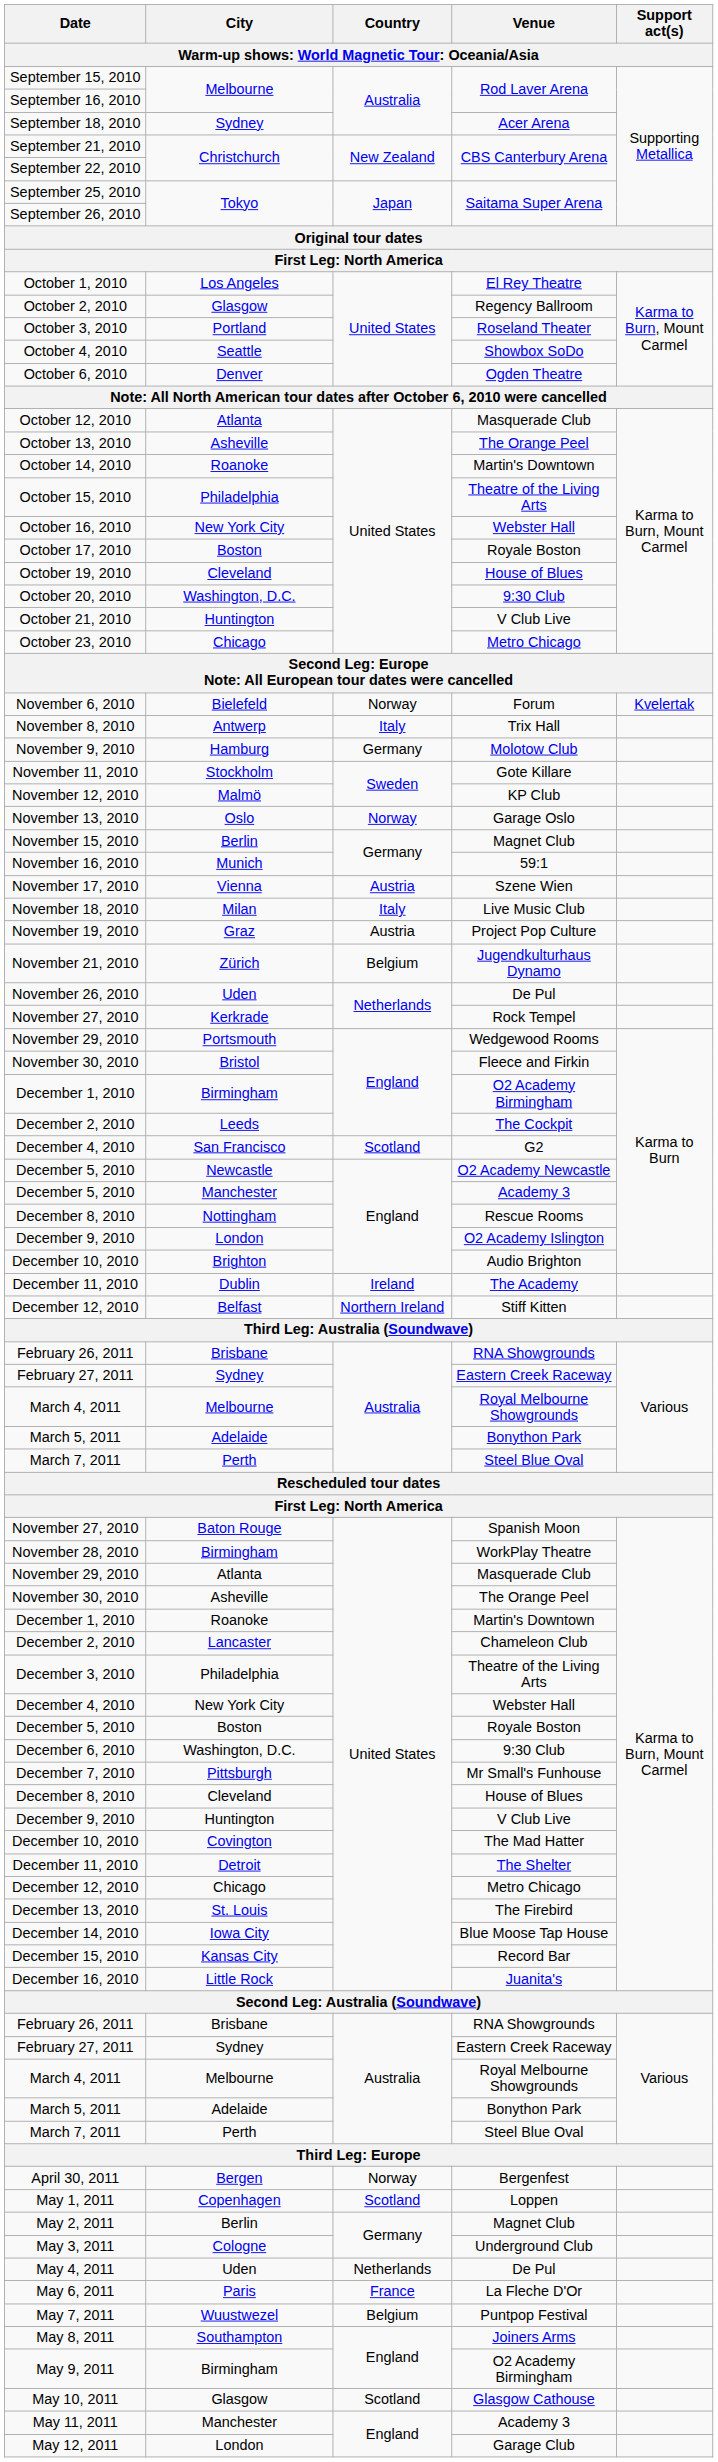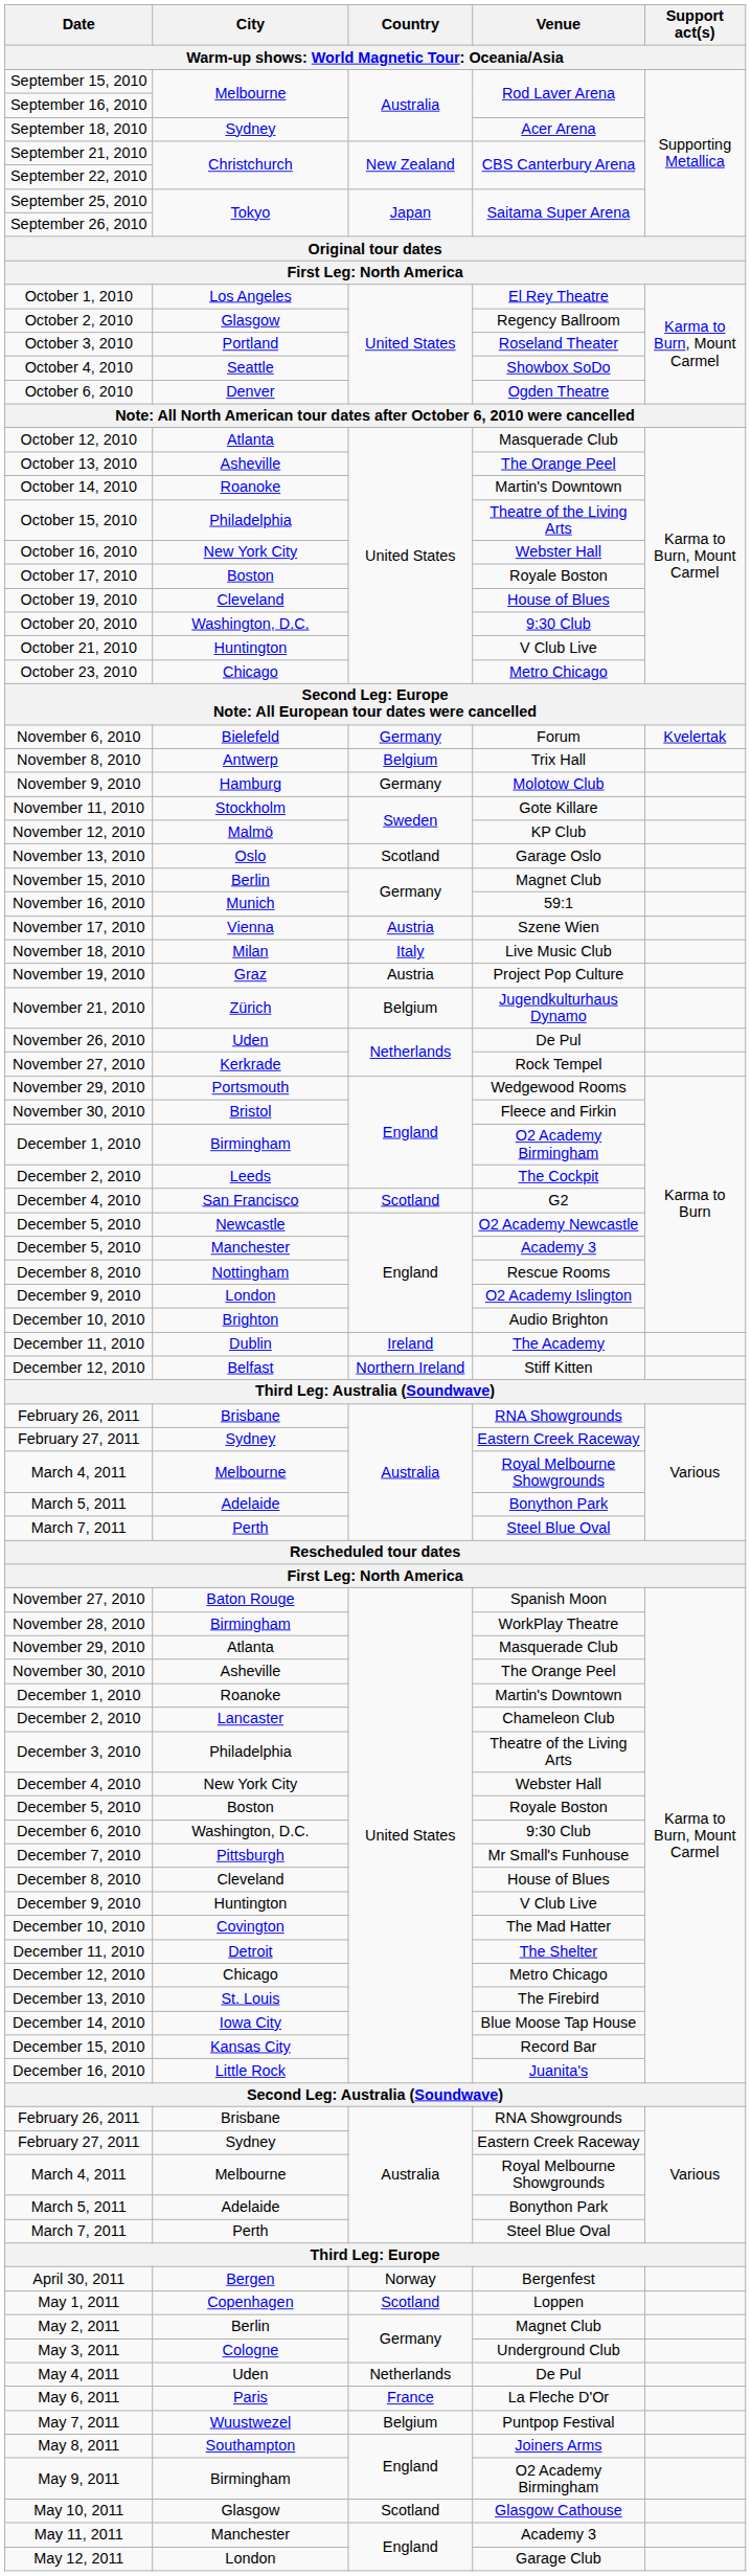November 6, 2010 | Country: Norway -> Germany
November 8, 2010 | Country: Italy -> Belgium
November 13, 2010 | Country: Norway -> Scotland
